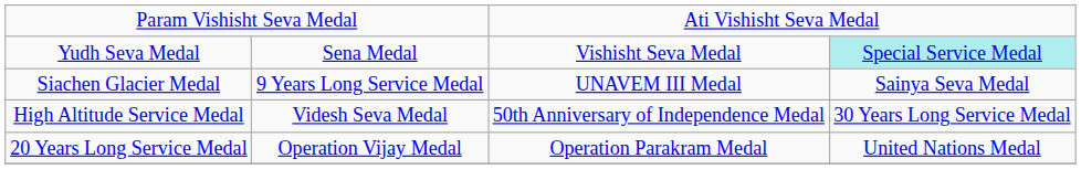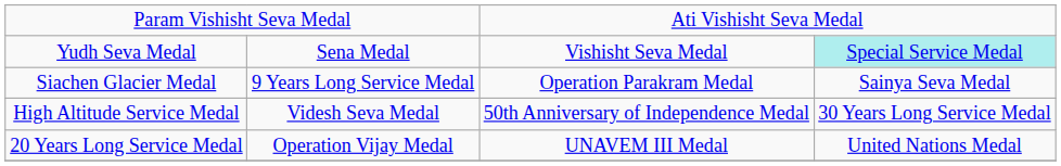Siachen Glacier Medal | column 3: UNAVEM III Medal -> Operation Parakram Medal
20 Years Long Service Medal | column 3: Operation Parakram Medal -> UNAVEM III Medal
